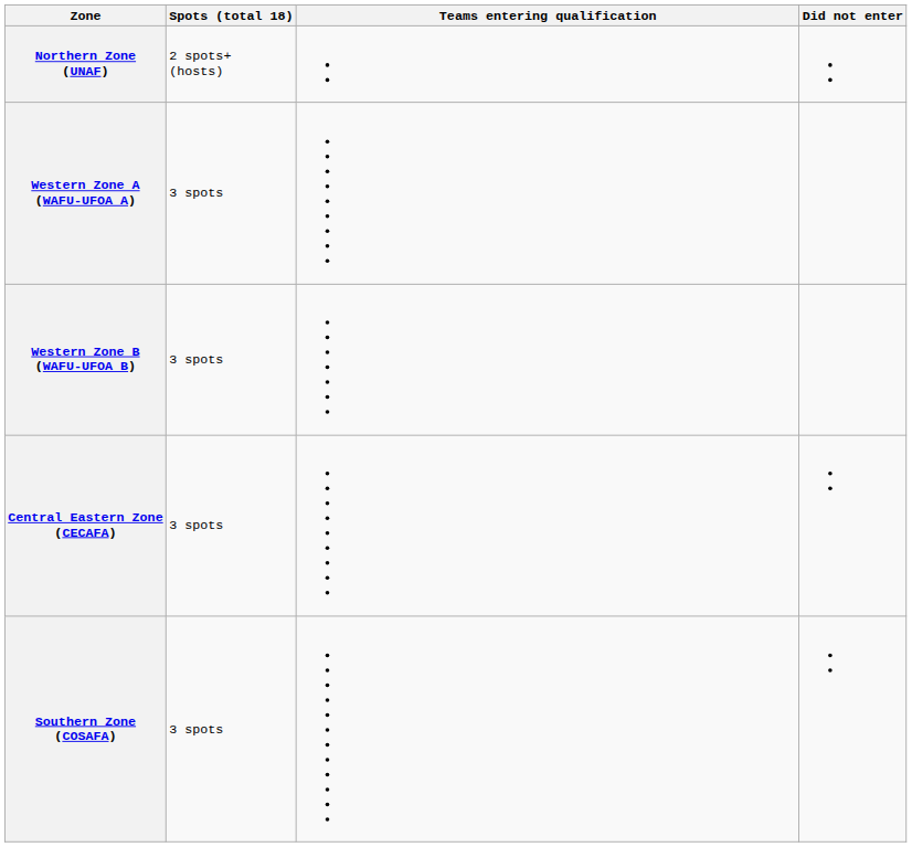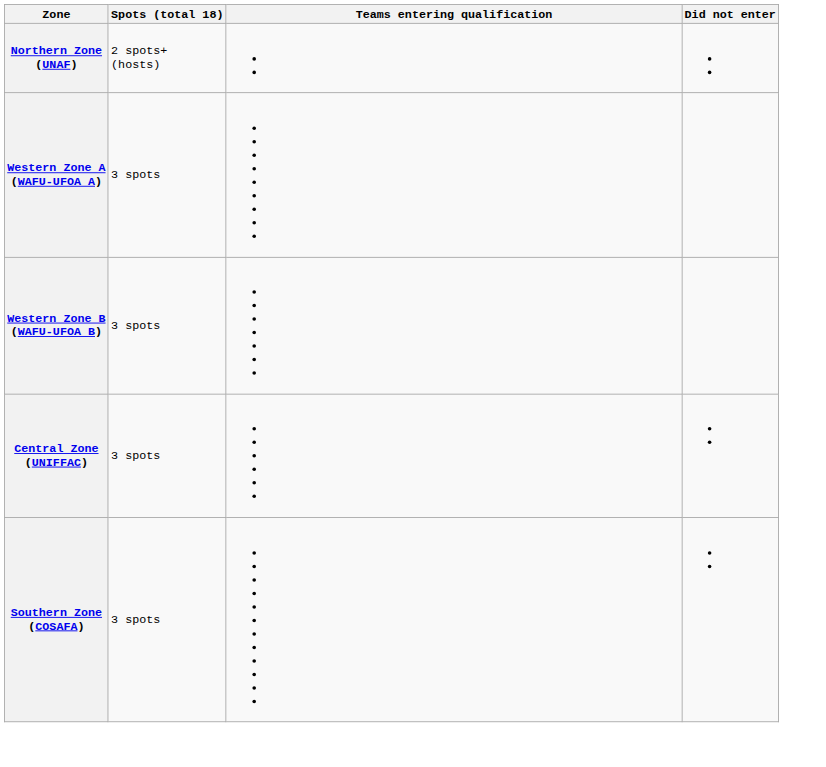+ row: Central Zone (UNIFFAC) | 3 spots
- row: Central Eastern Zone (CECAFA) | 3 spots
